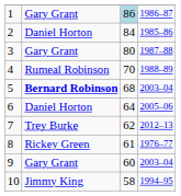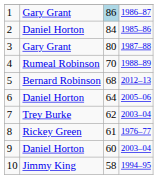5 | column 2: bold -> normal
5 | column 4: 2003–04 -> 2012–13
7 | column 4: 2012–13 -> 2003–04
9 | column 2: Gary Grant -> Daniel Horton
